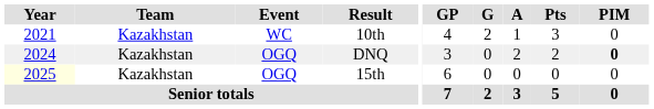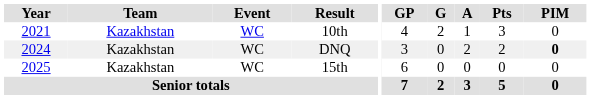DNQ | Event: OGQ -> WC
15th | Year: lightyellow background -> no background
15th | Event: OGQ -> WC
